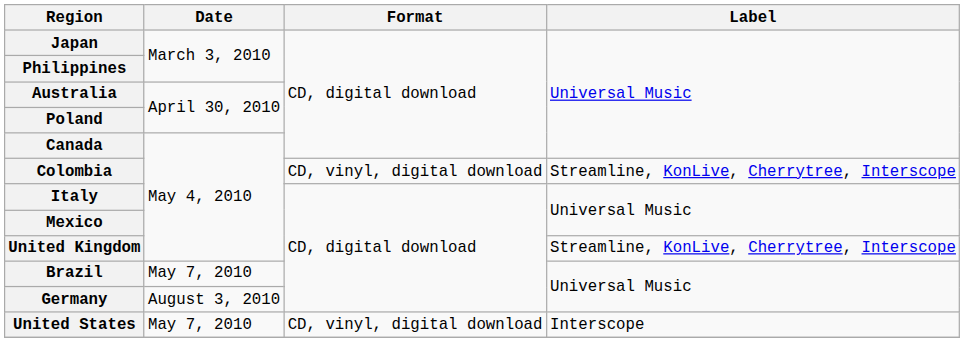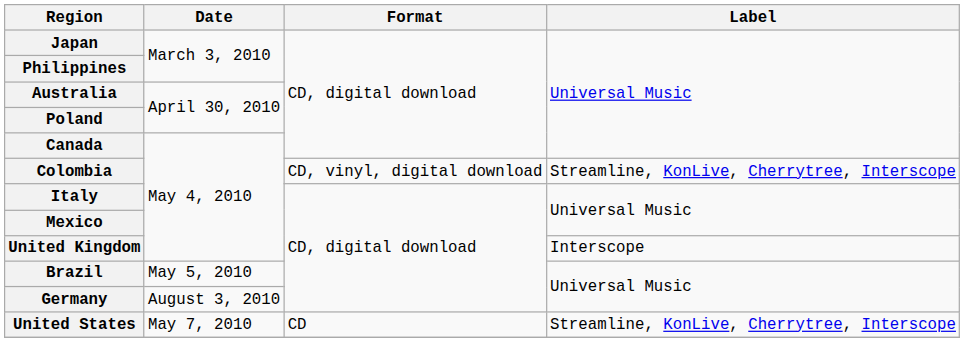United Kingdom | Label: Streamline, KonLive, Cherrytree, Interscope -> Interscope
Brazil | Date: May 7, 2010 -> May 5, 2010
United States | Format: CD, vinyl, digital download -> CD
United States | Label: Interscope -> Streamline, KonLive, Cherrytree, Interscope
